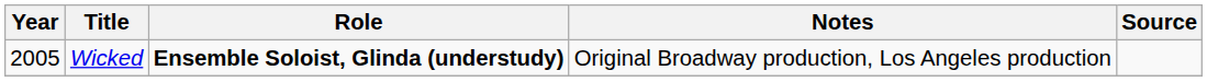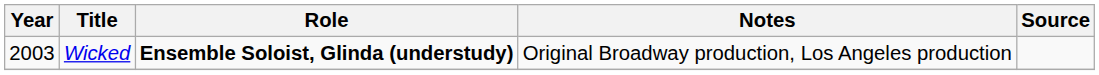Wicked | Year: 2005 -> 2003
